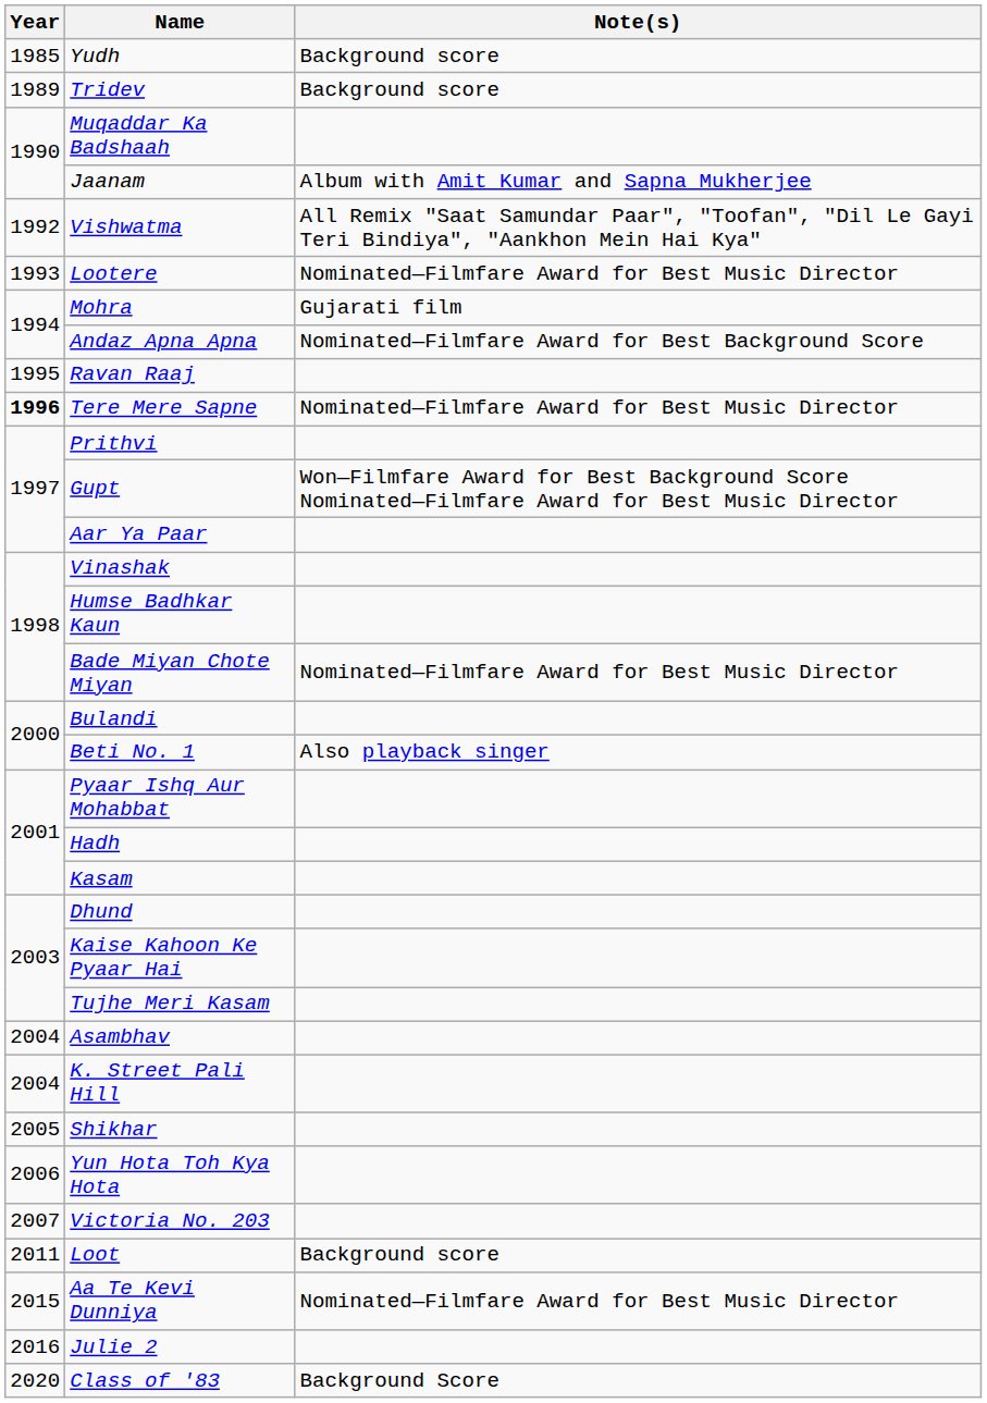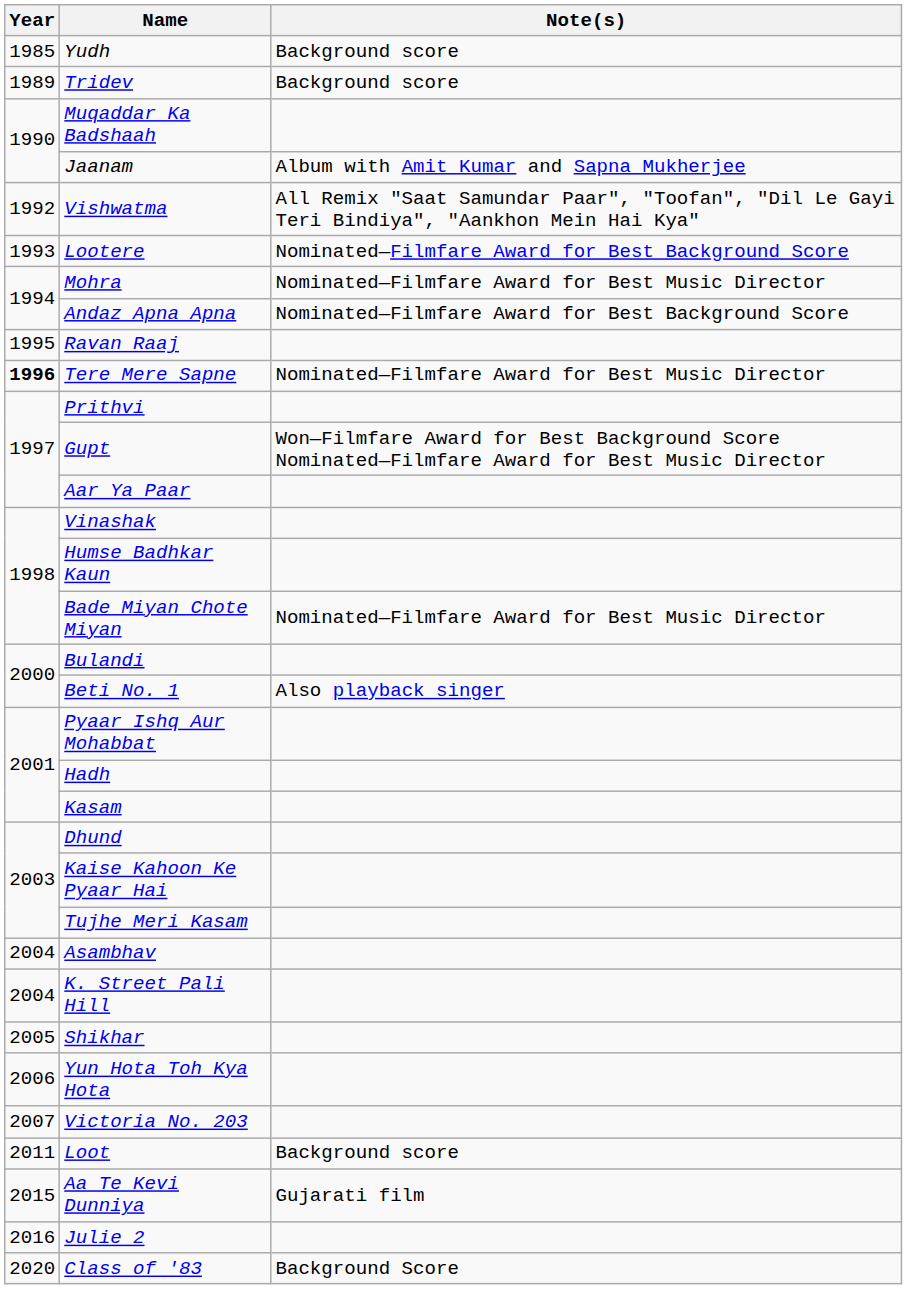Lootere | Note(s): Nominated—Filmfare Award for Best Music Director -> Nominated—Filmfare Award for Best Background Score
Mohra | Note(s): Gujarati film -> Nominated—Filmfare Award for Best Music Director
Aa Te Kevi Dunniya | Note(s): Nominated—Filmfare Award for Best Music Director -> Gujarati film
